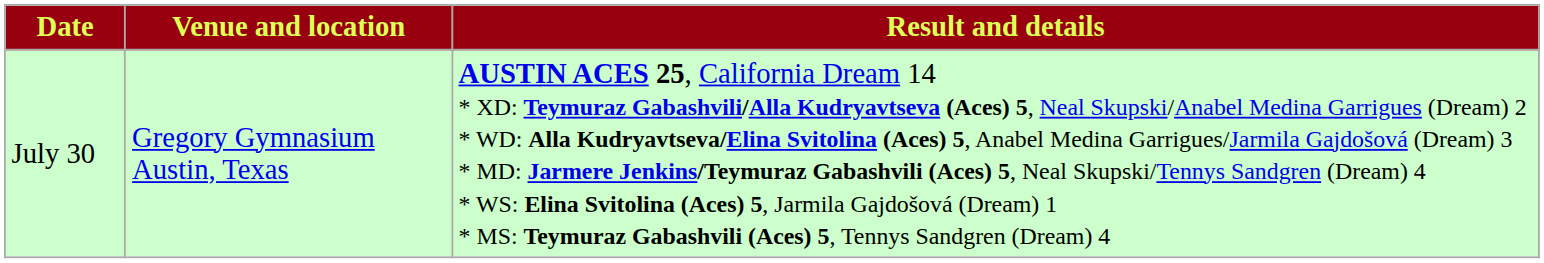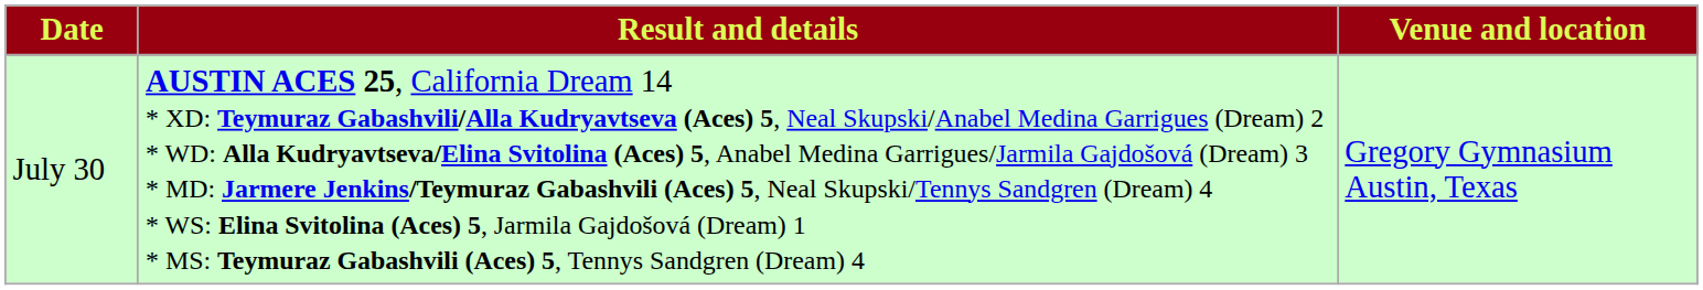columns swapped: Venue and location <-> Result and details
